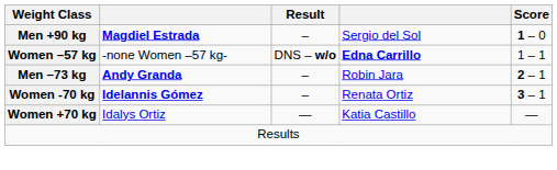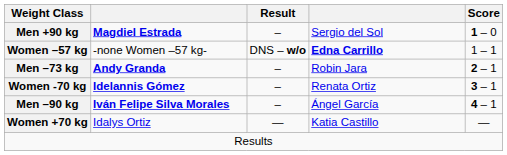+ row: Men –90 kg | Iván Felipe Silva Morales | – | Ángel García | 4 – 1
